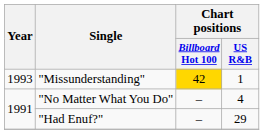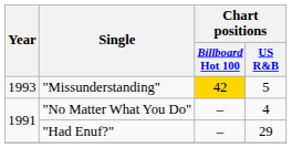"Missunderstanding" | Chart positions / US R&B: 1 -> 5
